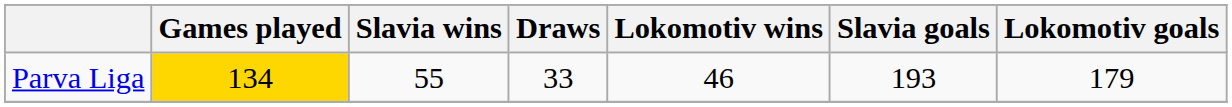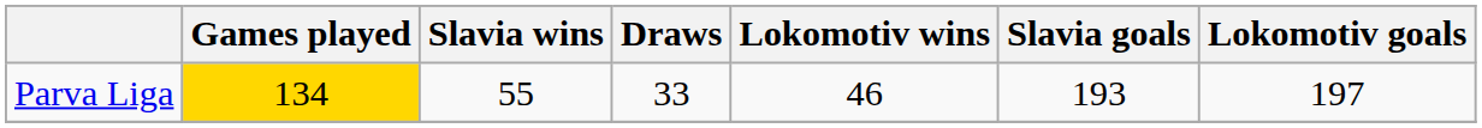Parva Liga | Lokomotiv goals: 179 -> 197
